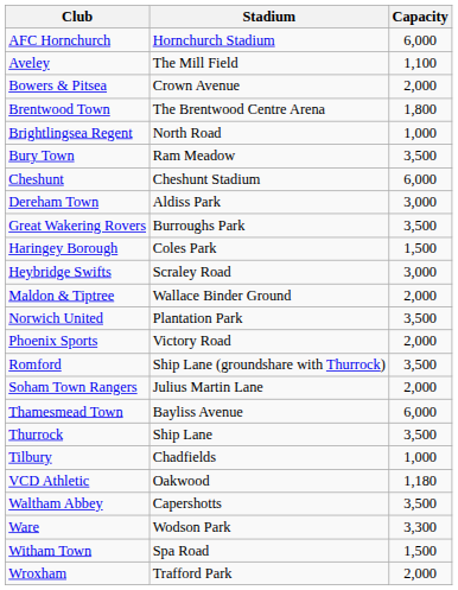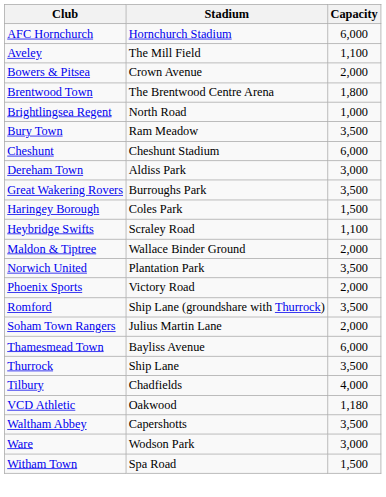Heybridge Swifts | Capacity: 3,000 -> 1,100
Tilbury | Capacity: 1,000 -> 4,000
Ware | Capacity: 3,300 -> 3,000
- row: Wroxham | Trafford Park | 2,000
